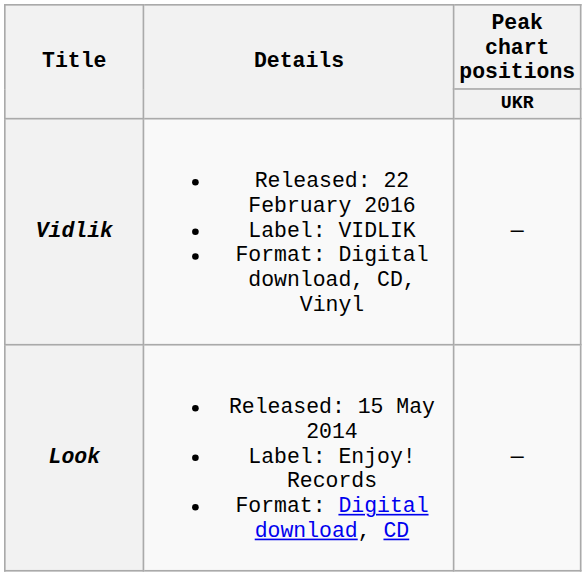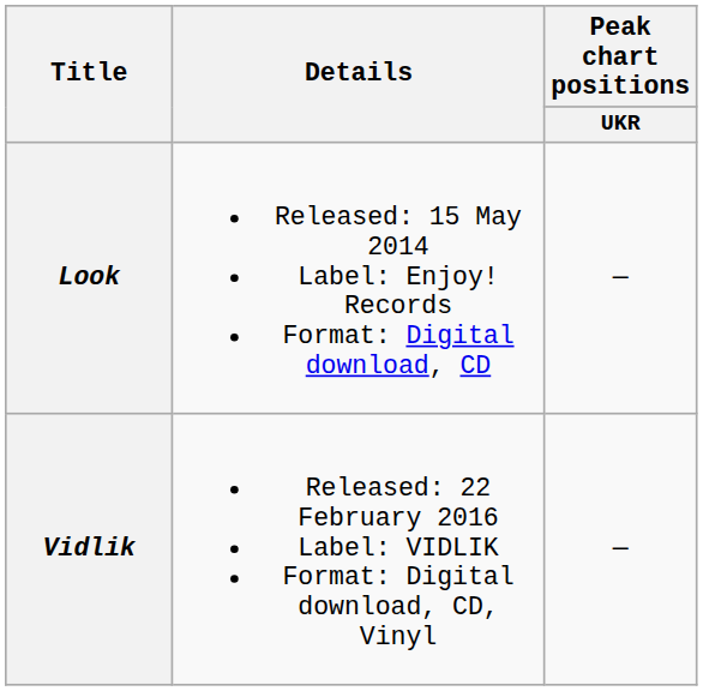rows swapped: Look <-> Vidlik
